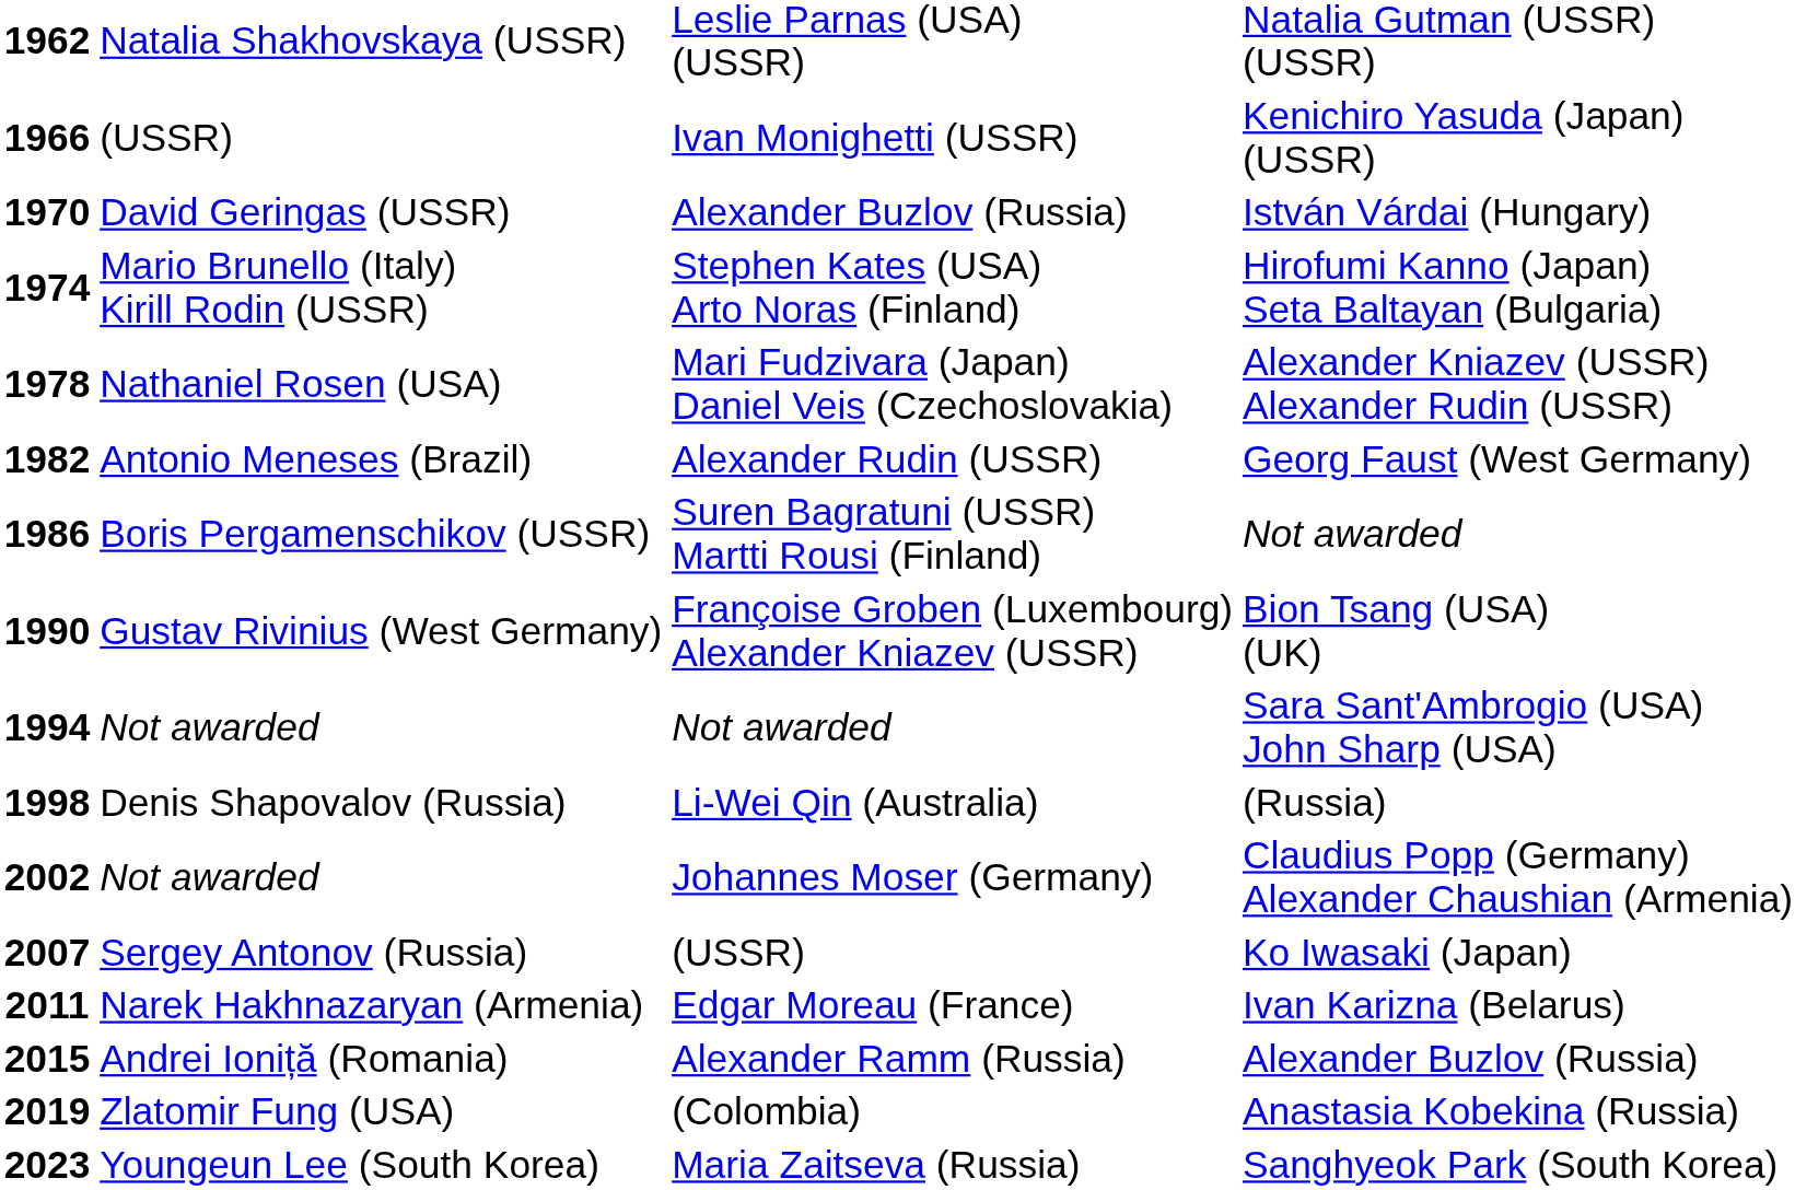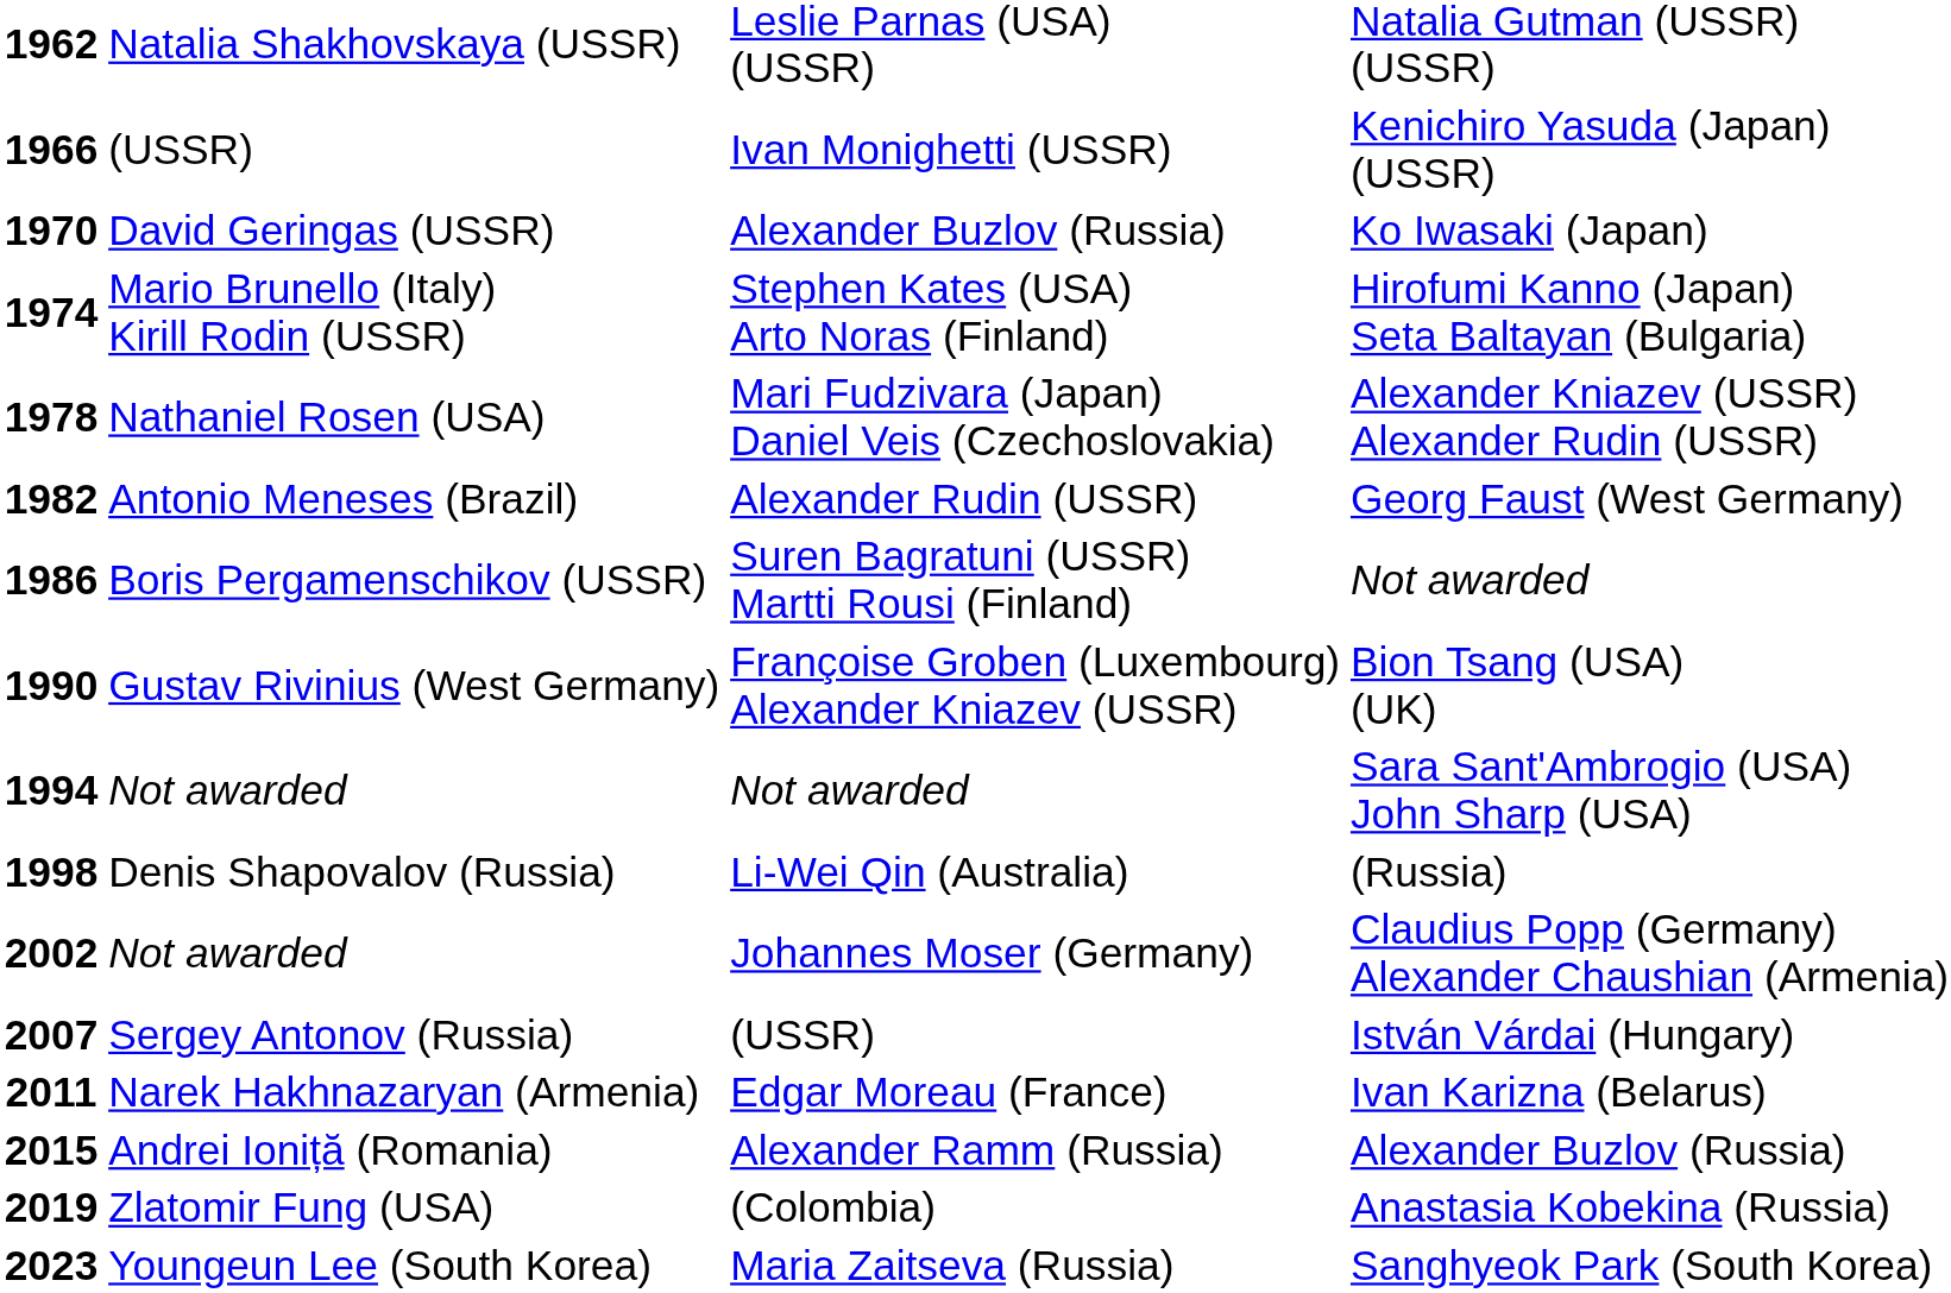1970 | column 4: István Várdai (Hungary) -> Ko Iwasaki (Japan)
2007 | column 4: Ko Iwasaki (Japan) -> István Várdai (Hungary)
